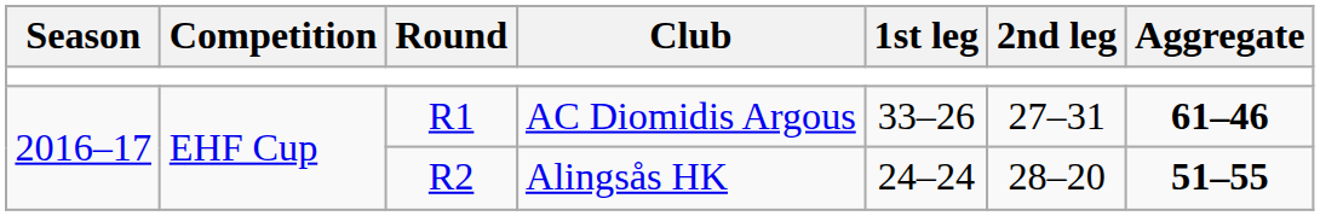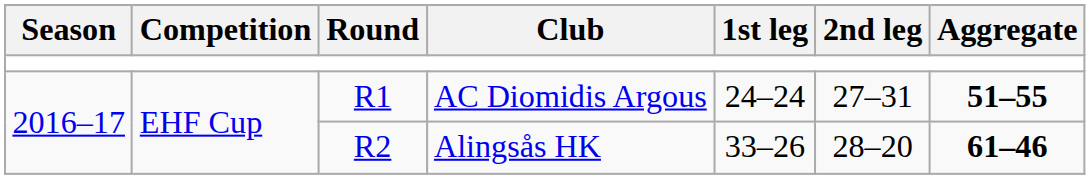AC Diomidis Argous | 1st leg: 33–26 -> 24–24
AC Diomidis Argous | Aggregate: 61–46 -> 51–55
Alingsås HK | 1st leg: 24–24 -> 33–26
Alingsås HK | Aggregate: 51–55 -> 61–46
